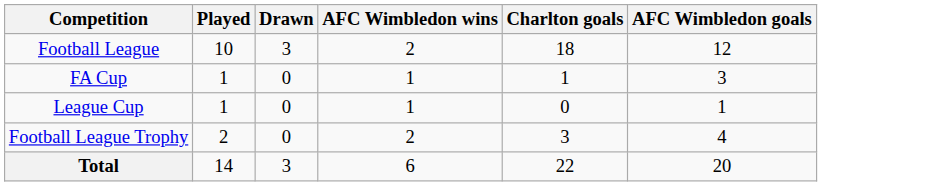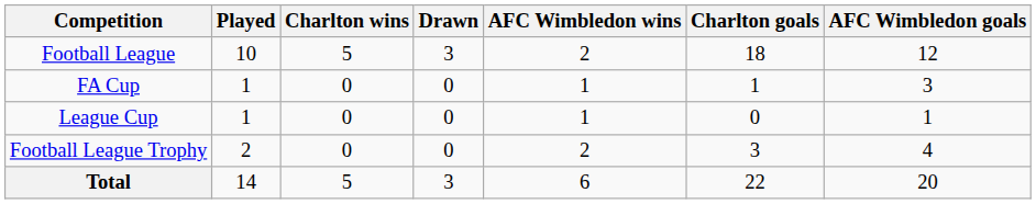+ column: Charlton wins | 5 | 0 | 0 | 0 | 5
